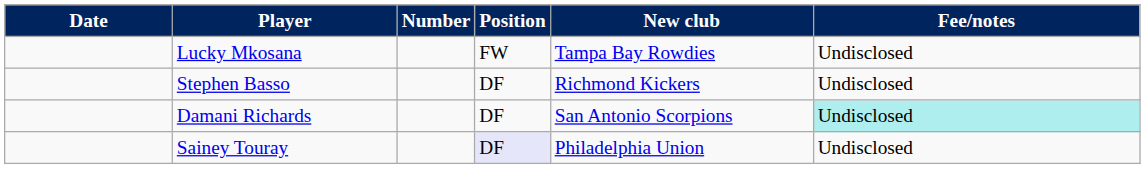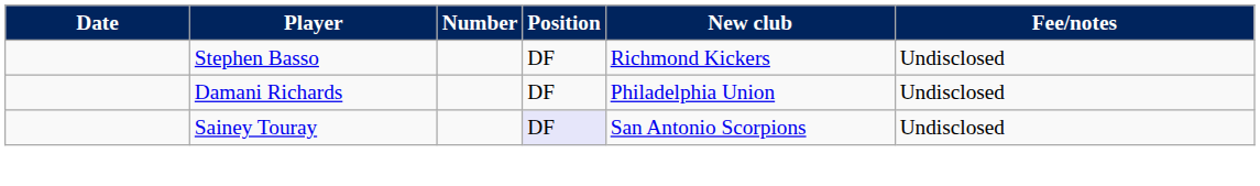- row: Lucky Mkosana | FW | Tampa Bay Rowdies | Undisclosed
Damani Richards | New club: San Antonio Scorpions -> Philadelphia Union
Damani Richards | Fee/notes: paleturquoise background -> no background
Sainey Touray | New club: Philadelphia Union -> San Antonio Scorpions
